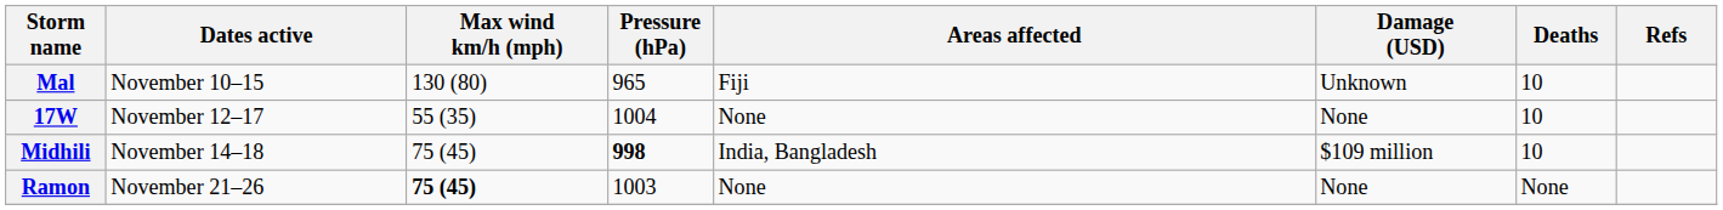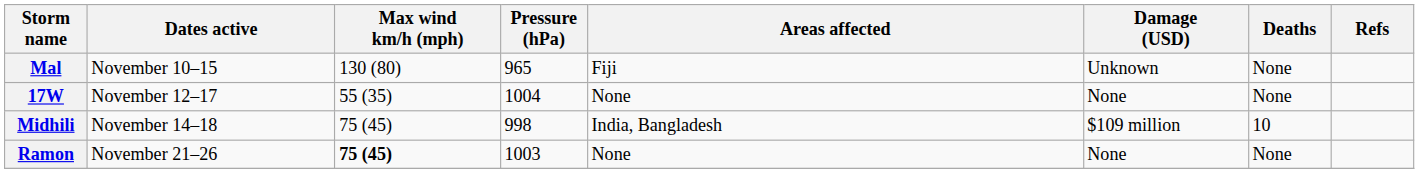Mal | Deaths: 10 -> None
17W | Deaths: 10 -> None
Midhili | Pressure (hPa): bold -> normal
